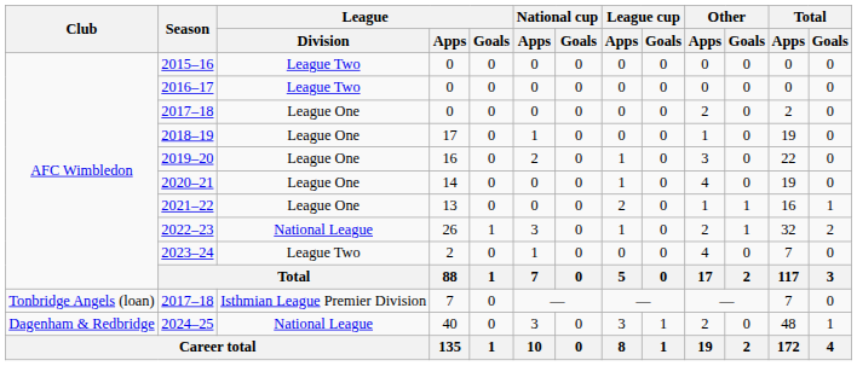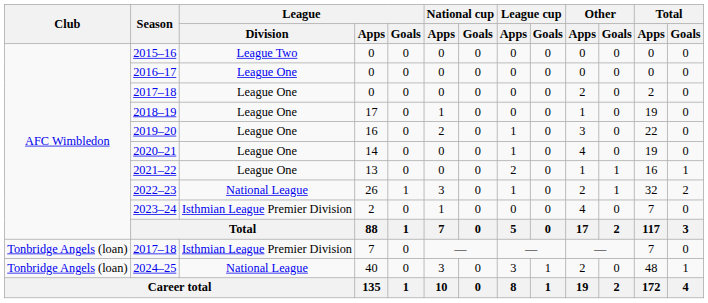2016–17 | League / Division: League Two -> League One
2023–24 | League / Division: League Two -> Isthmian League Premier Division
2024–25 | Club: Dagenham & Redbridge -> Tonbridge Angels (loan)
